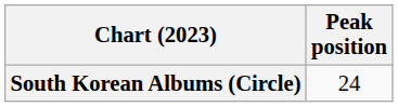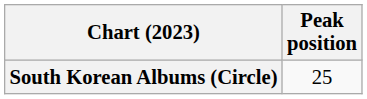South Korean Albums (Circle) | Peak position: 24 -> 25
